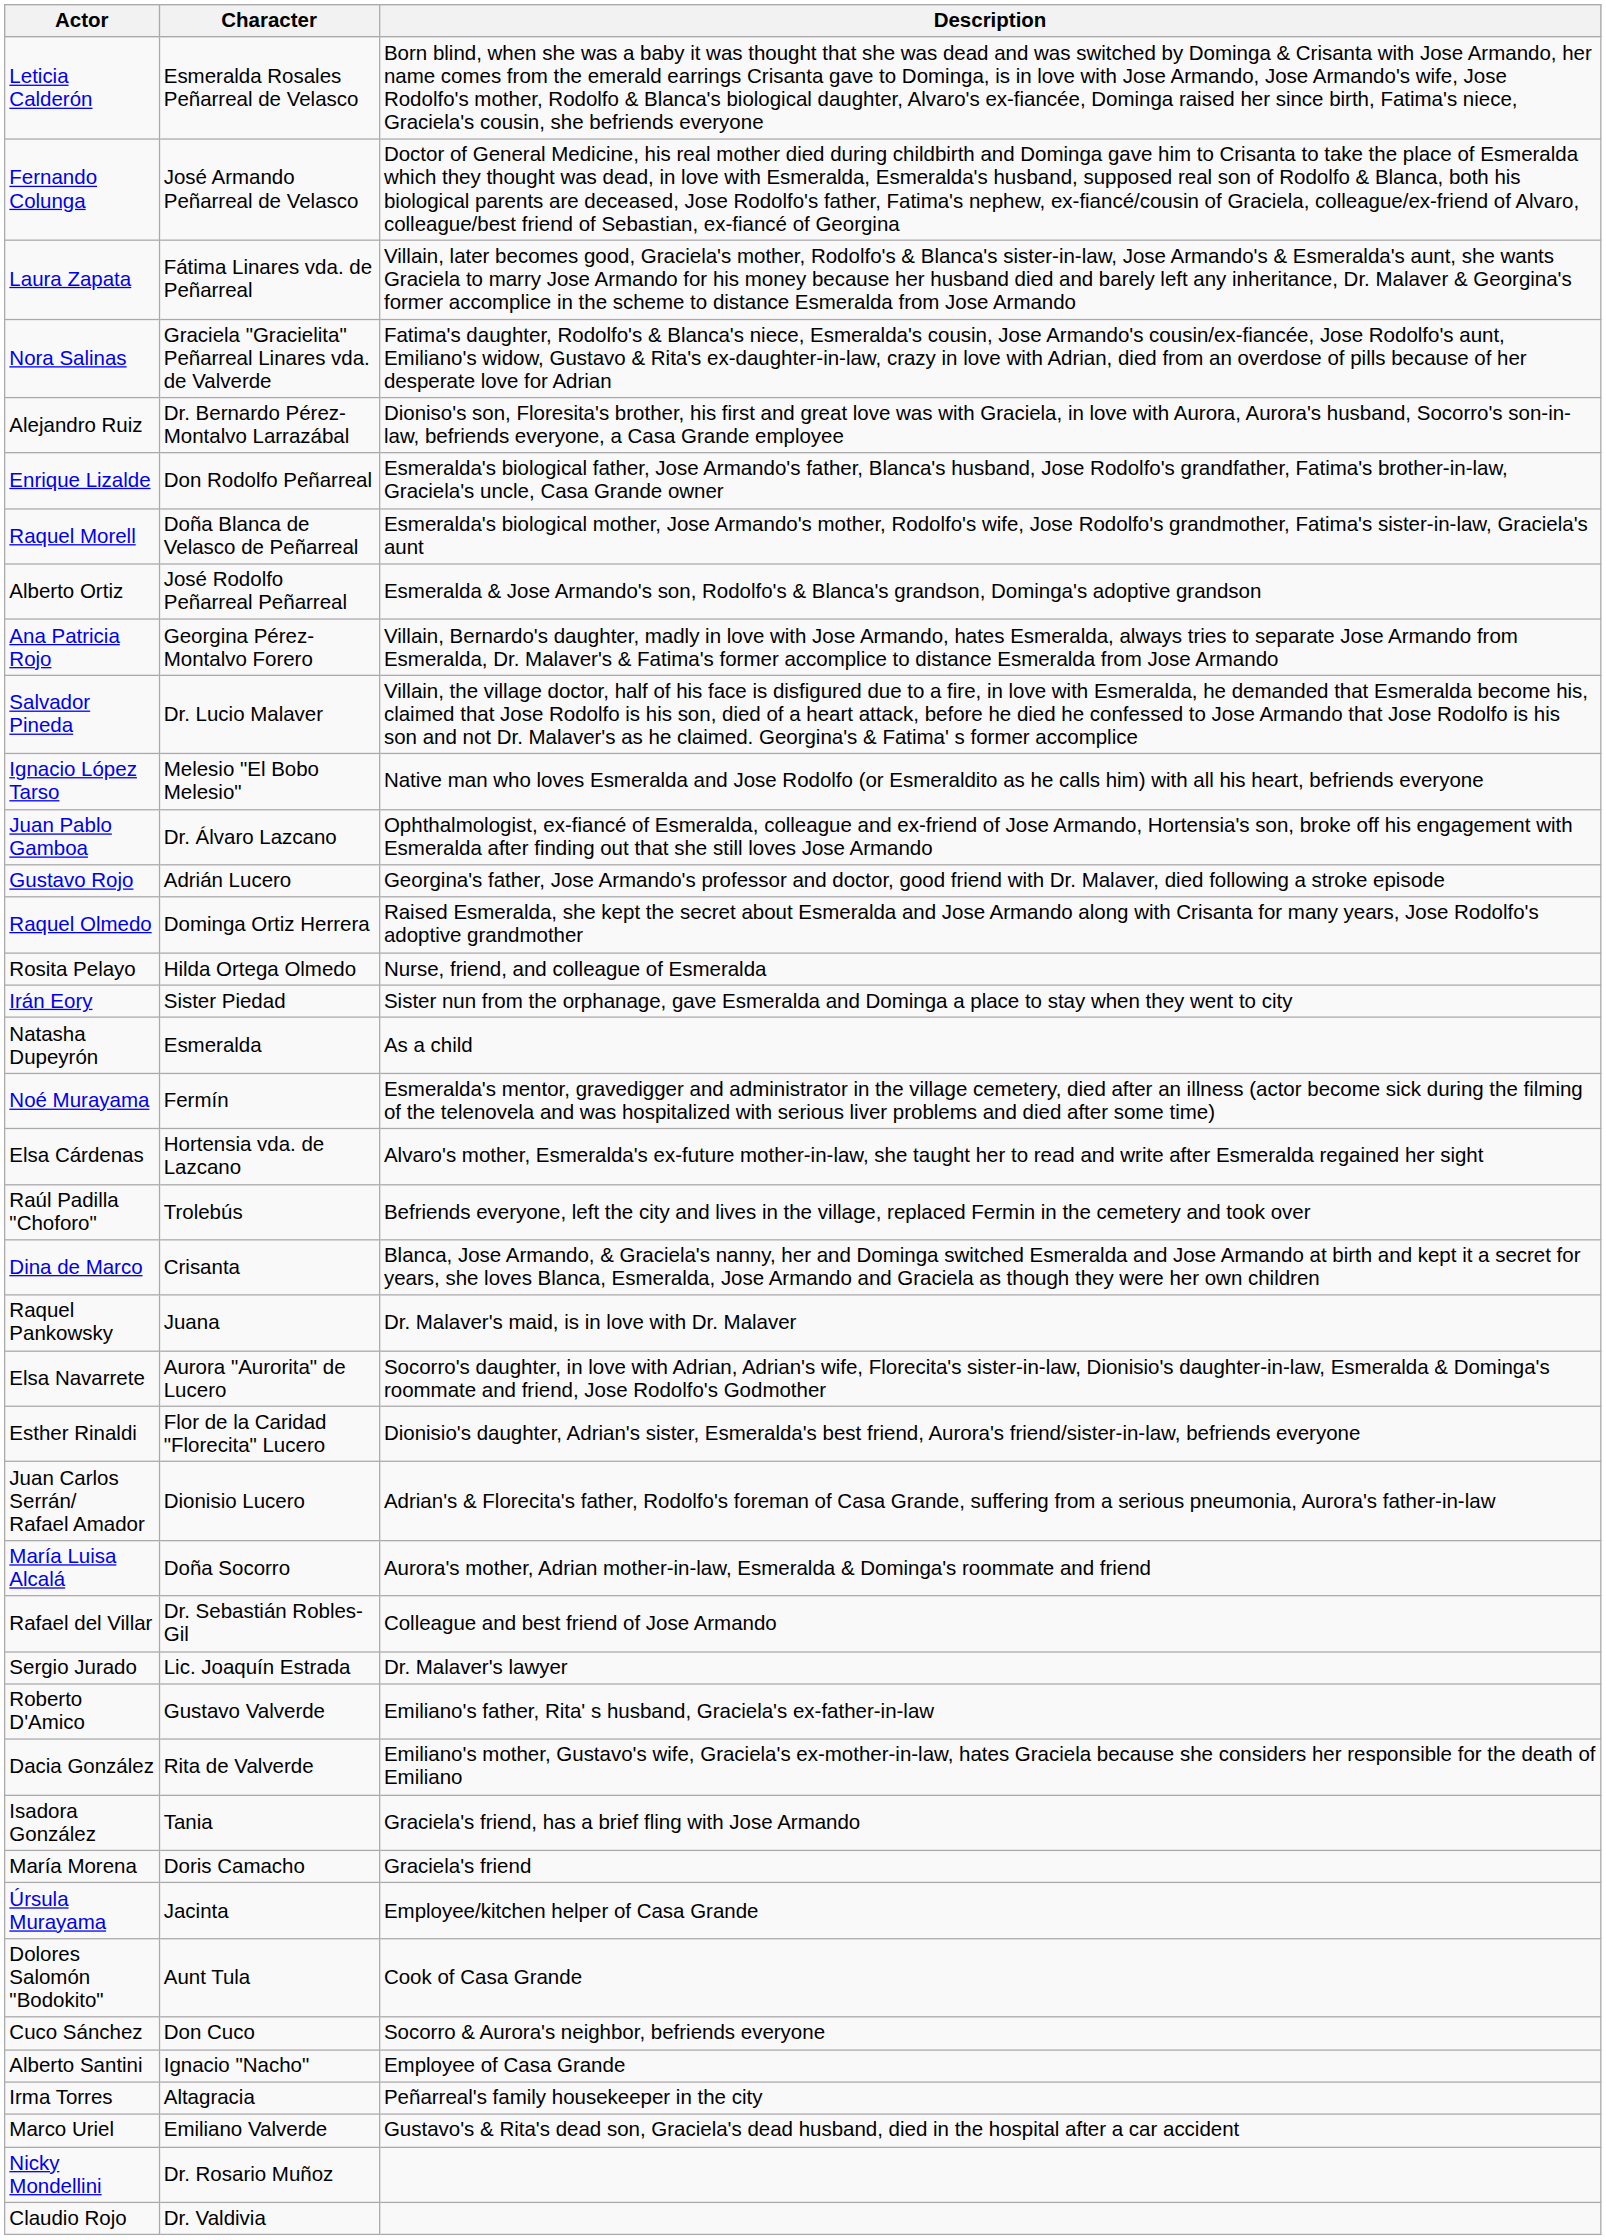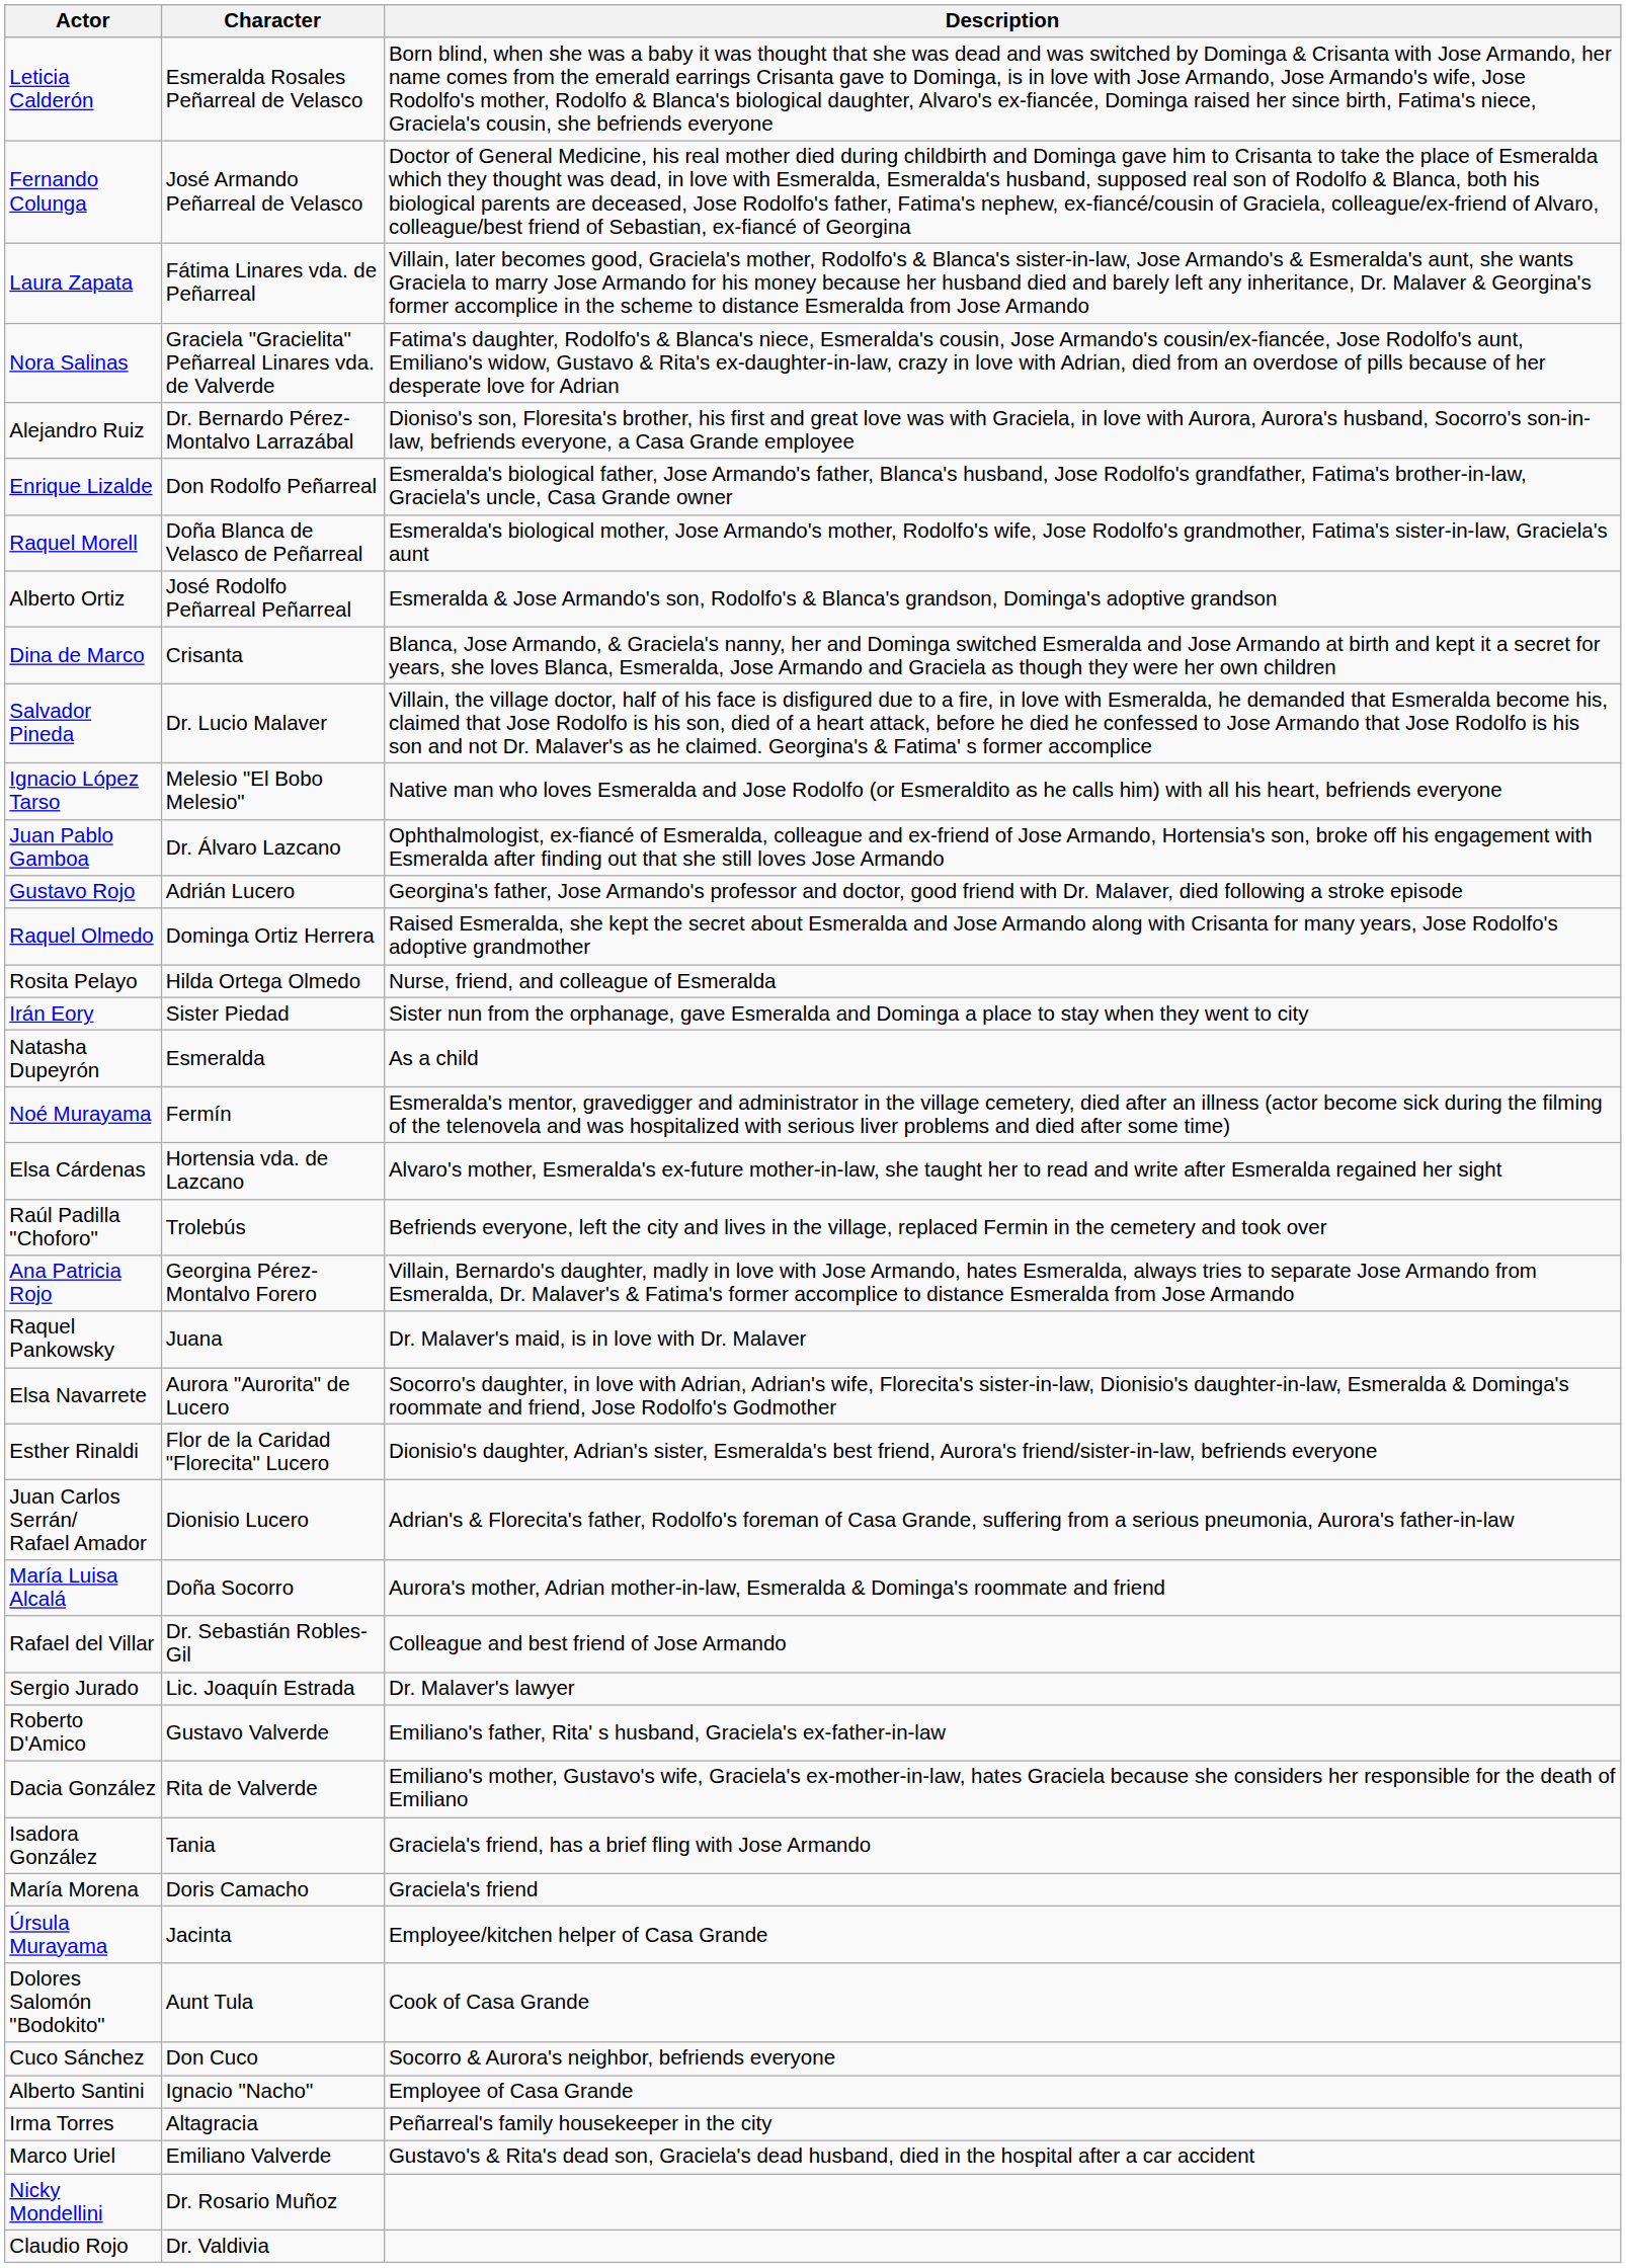rows swapped: Ana Patricia Rojo <-> Dina de Marco
